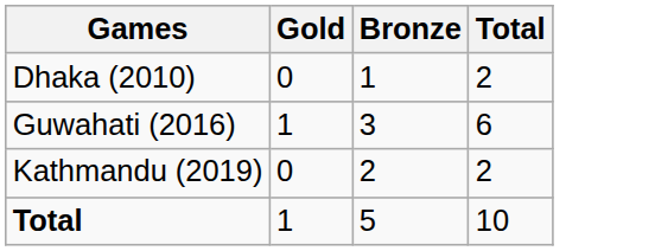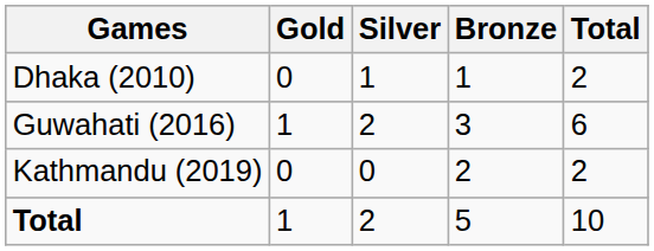+ column: Silver | 1 | 2 | 0 | 2
